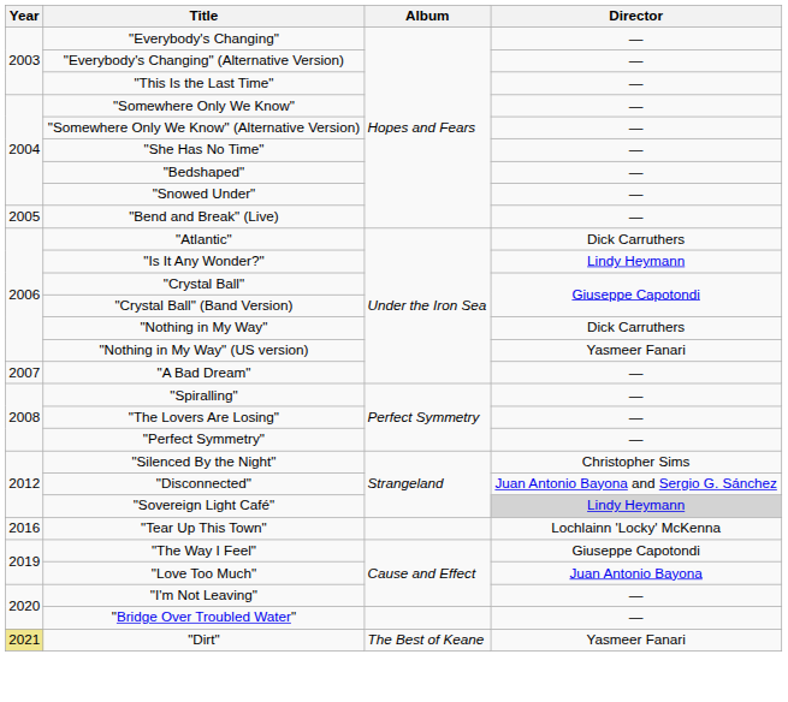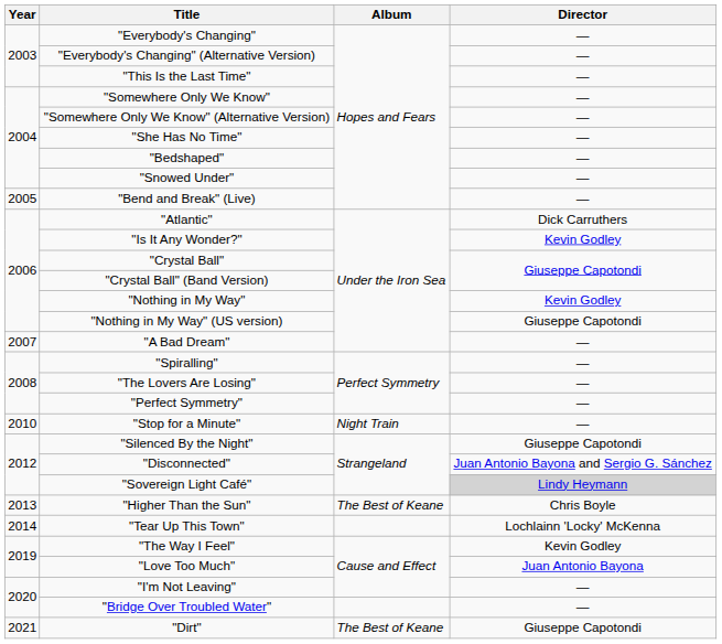"Is It Any Wonder?" | Director: Lindy Heymann -> Kevin Godley
"Nothing in My Way" | Director: Dick Carruthers -> Kevin Godley
"Nothing in My Way" (US version) | Director: Yasmeer Fanari -> Giuseppe Capotondi
+ row: 2010 | "Stop for a Minute" | Night Train | —
"Silenced By the Night" | Director: Christopher Sims -> Giuseppe Capotondi
+ row: 2013 | "Higher Than the Sun" | The Best of Keane | Chris Boyle
"Tear Up This Town" | Year: 2016 -> 2014
"The Way I Feel" | Director: Giuseppe Capotondi -> Kevin Godley
"Dirt" | Year: khaki background -> no background
"Dirt" | Director: Yasmeer Fanari -> Giuseppe Capotondi
